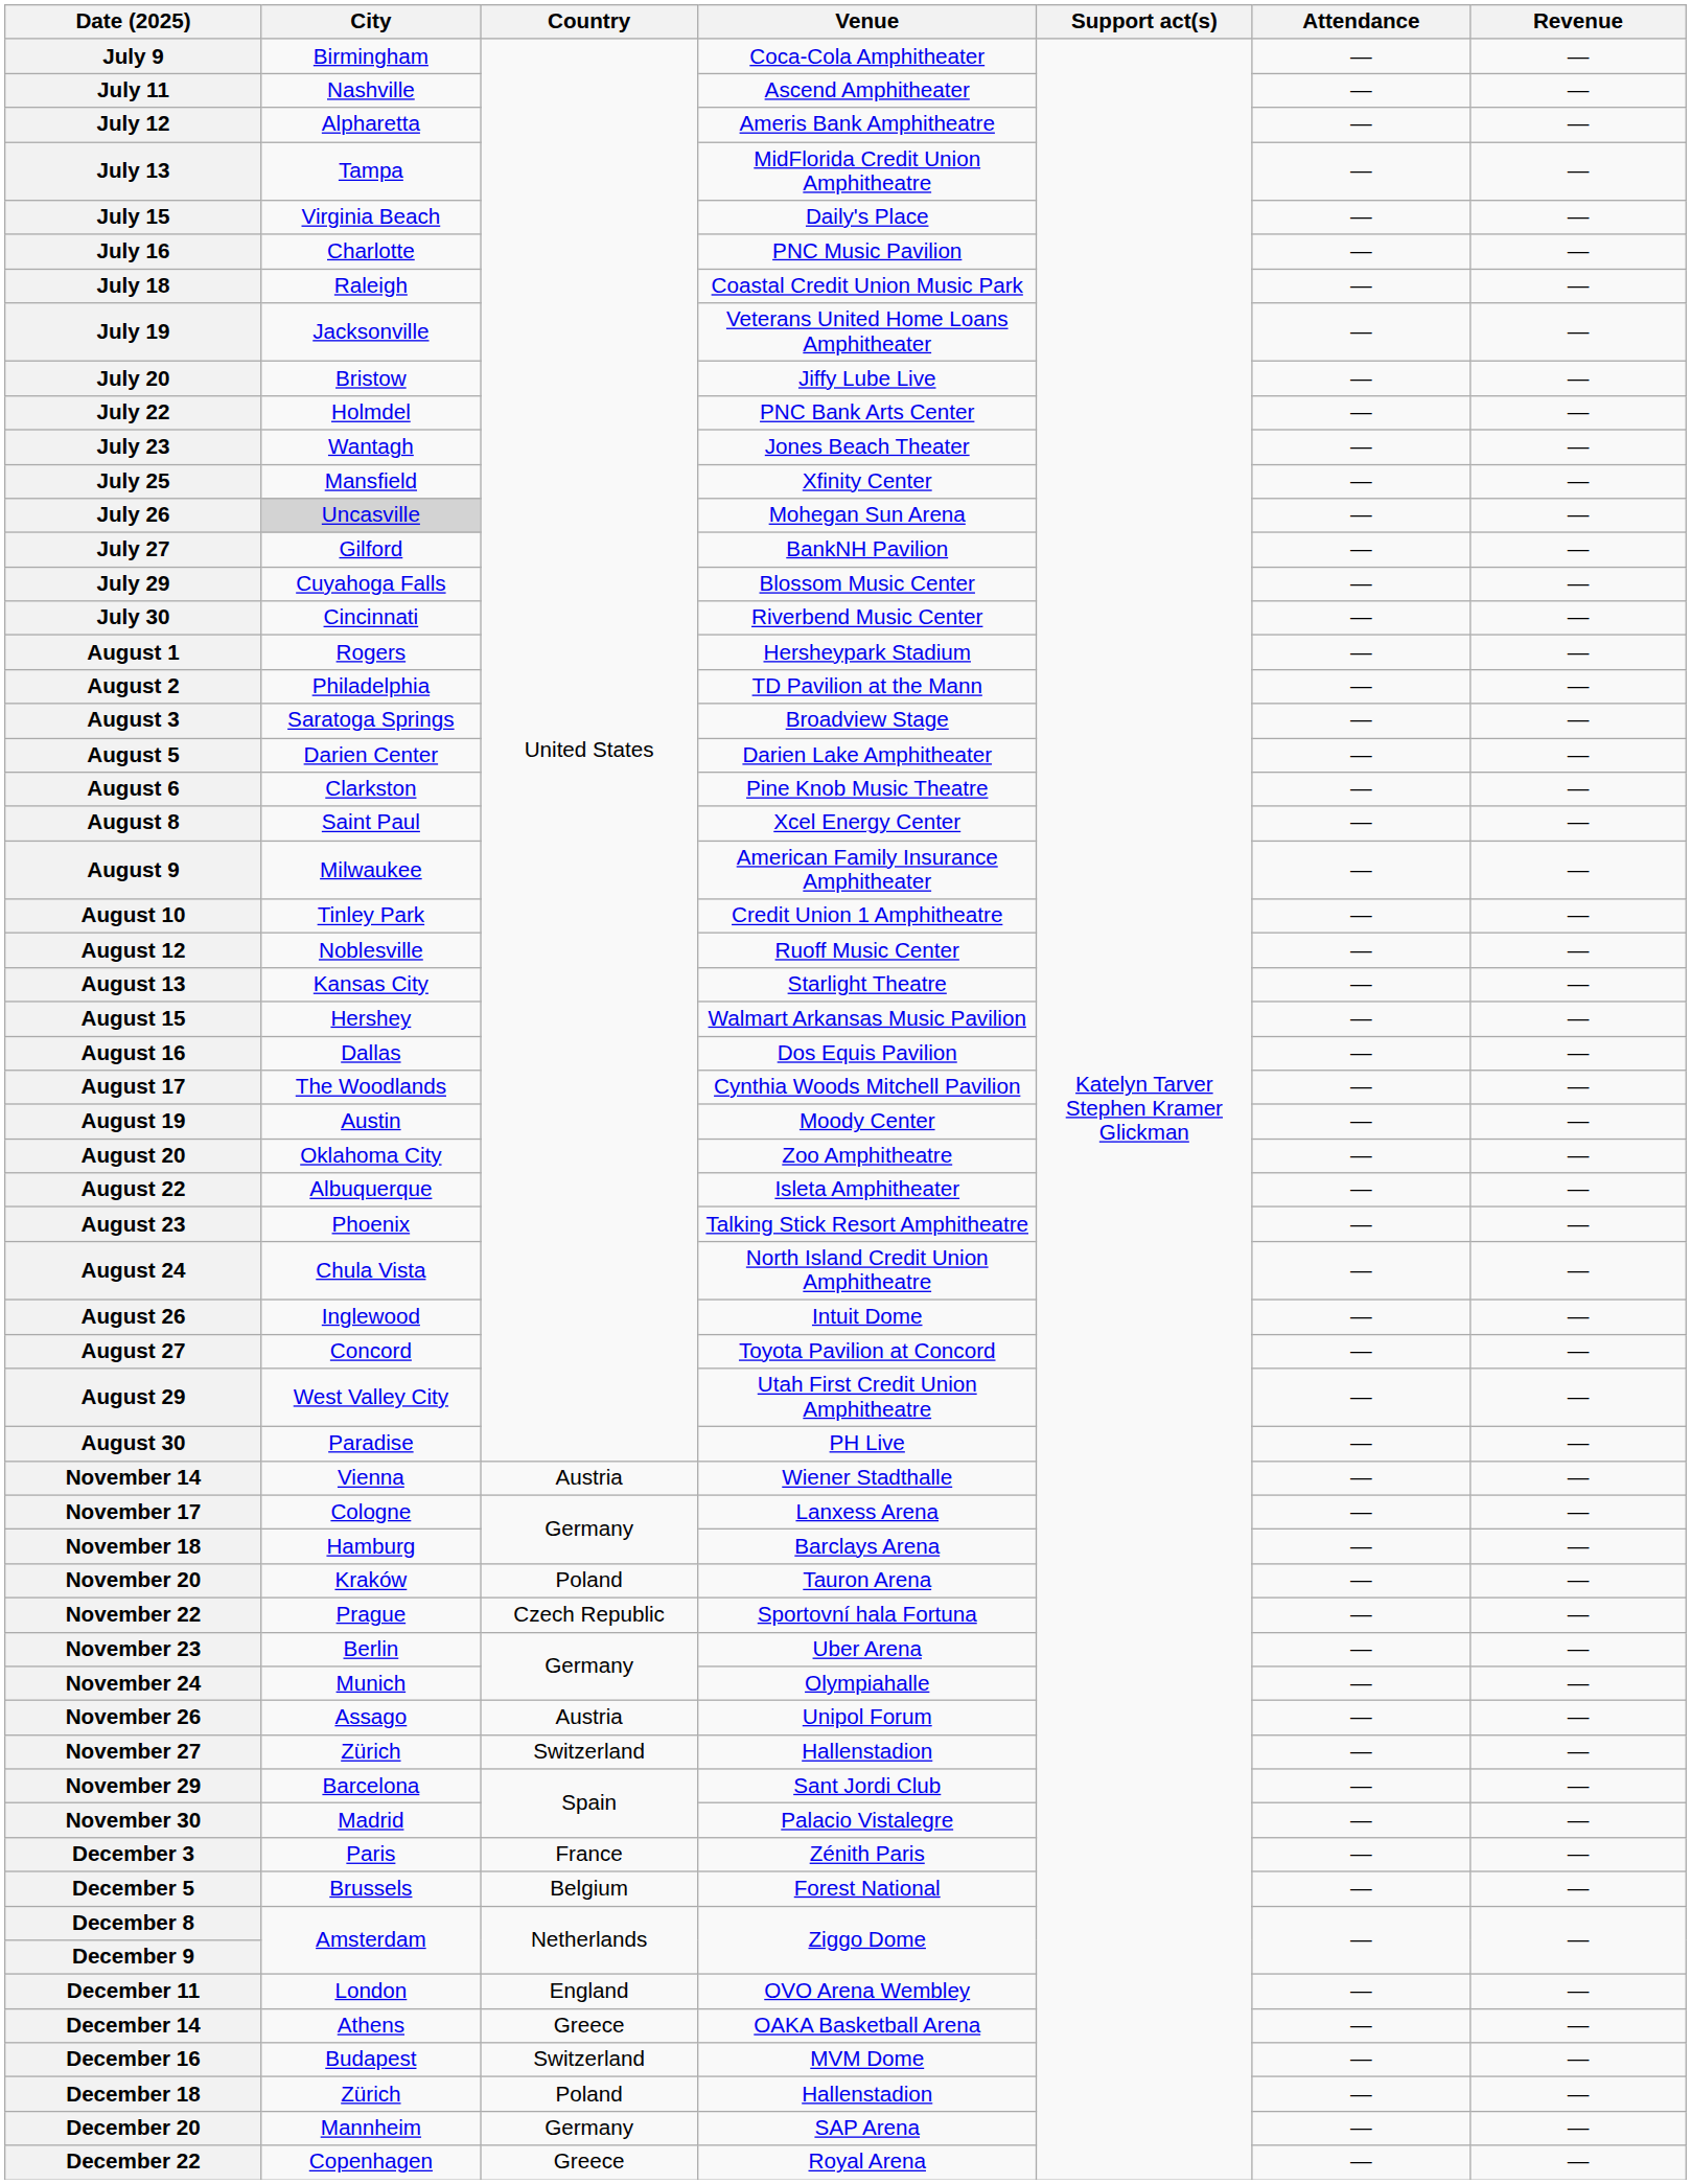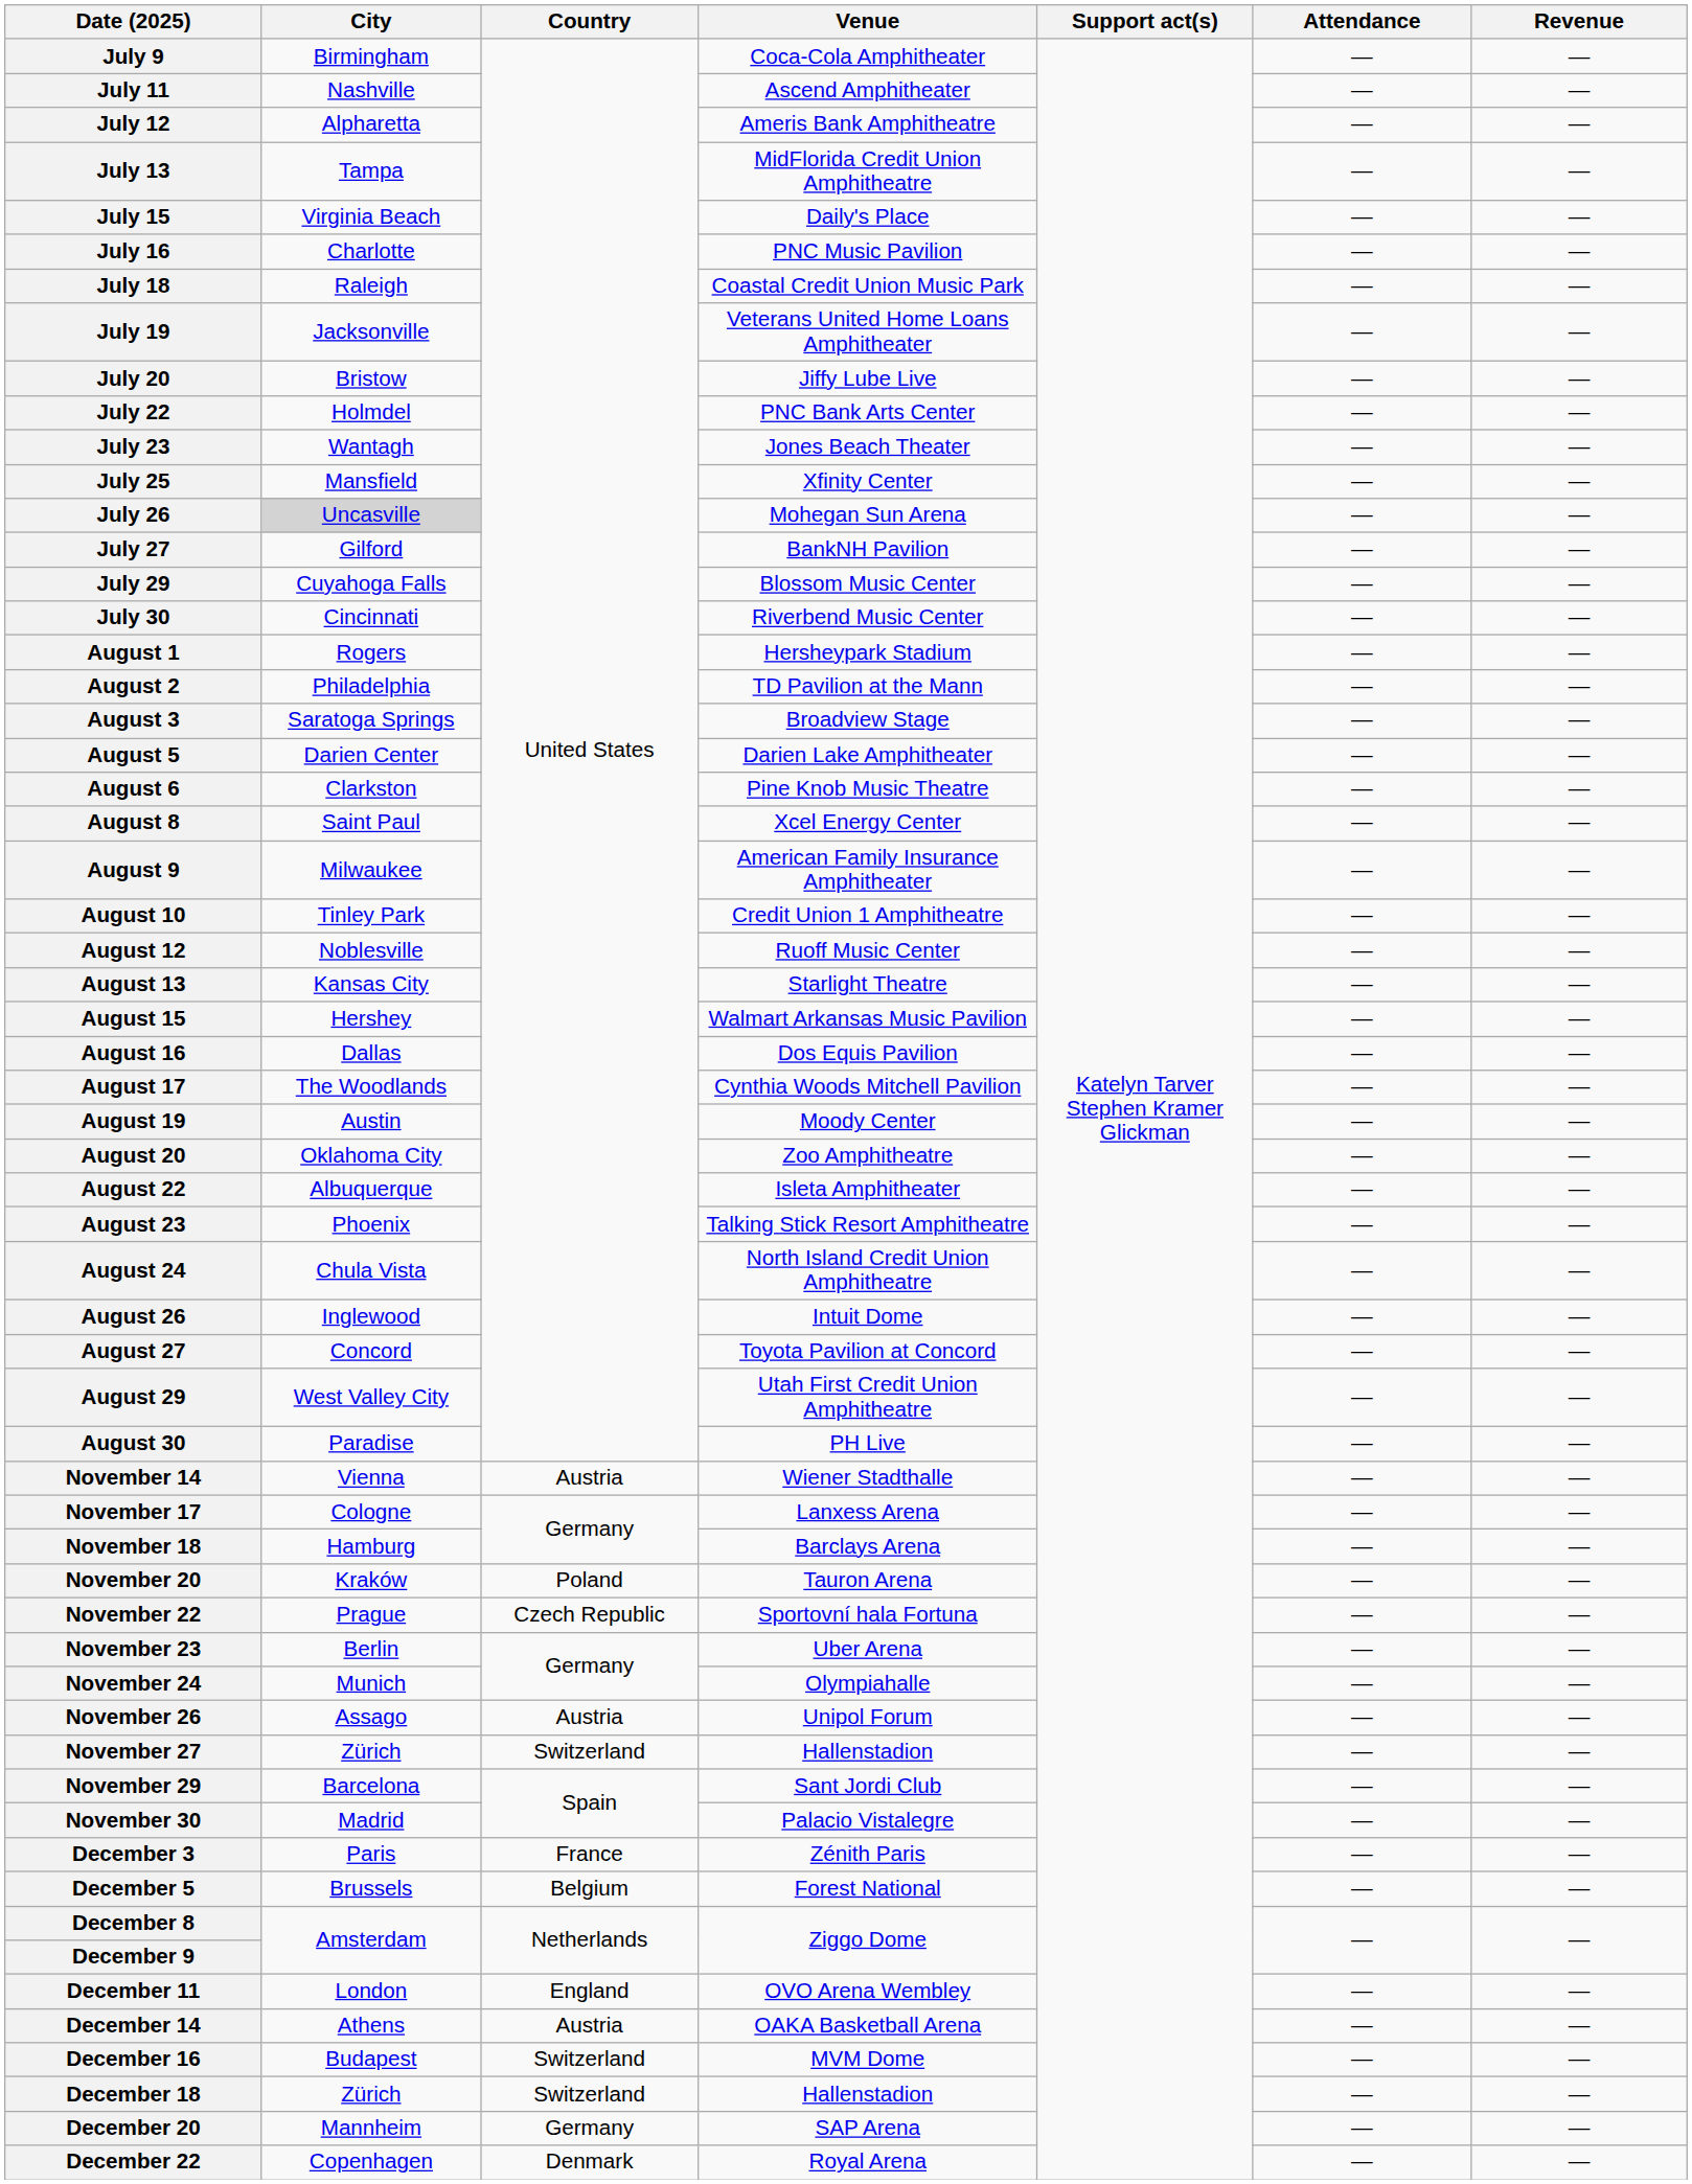December 14 | Country: Greece -> Austria
December 18 | Country: Poland -> Switzerland
December 22 | Country: Greece -> Denmark
